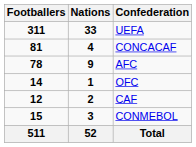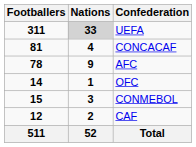UEFA | Nations: no background -> lightgrey background
rows swapped: CONMEBOL <-> CAF
